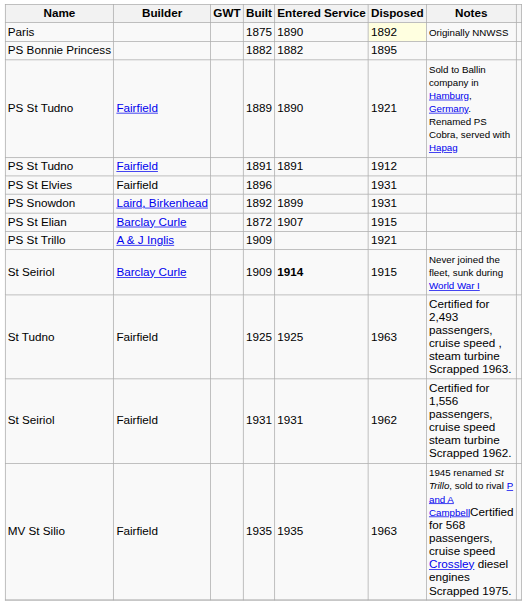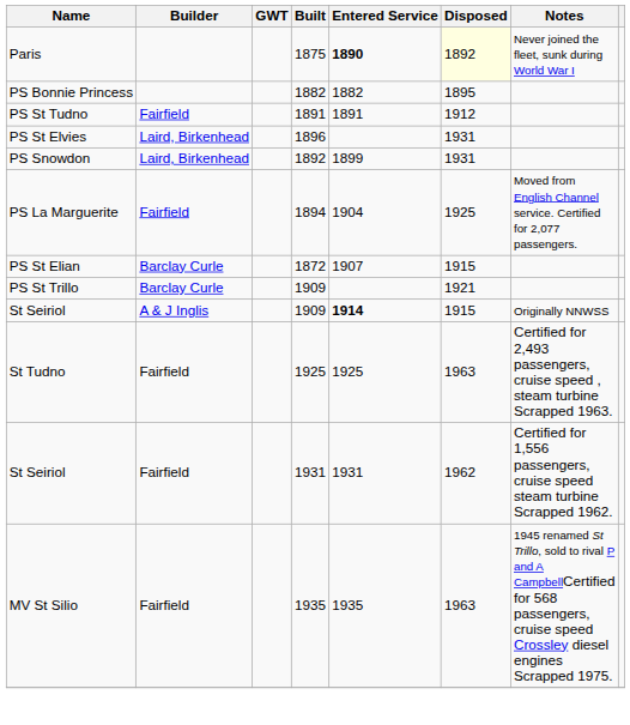1875 | Entered Service: normal -> bold
1875 | Notes: Originally NNWSS -> Never joined the fleet, sunk during World War I
- row: PS St Tudno | Fairfield | 1889 | 1890 | 1921 | Sold to Ballin company in Hamburg, Germany. Renamed PS Cobra, served with Hapag
1896 | Builder: Fairfield -> Laird, Birkenhead
+ row: PS La Marguerite | Fairfield | 1894 | 1904 | 1925 | Moved from English Channel service. Certified for 2,077 passengers.
PS St Trillo / 1909 | Builder: A & J Inglis -> Barclay Curle
St Seiriol / 1909 | Builder: Barclay Curle -> A & J Inglis
St Seiriol / 1909 | Notes: Never joined the fleet, sunk during World War I -> Originally NNWSS
